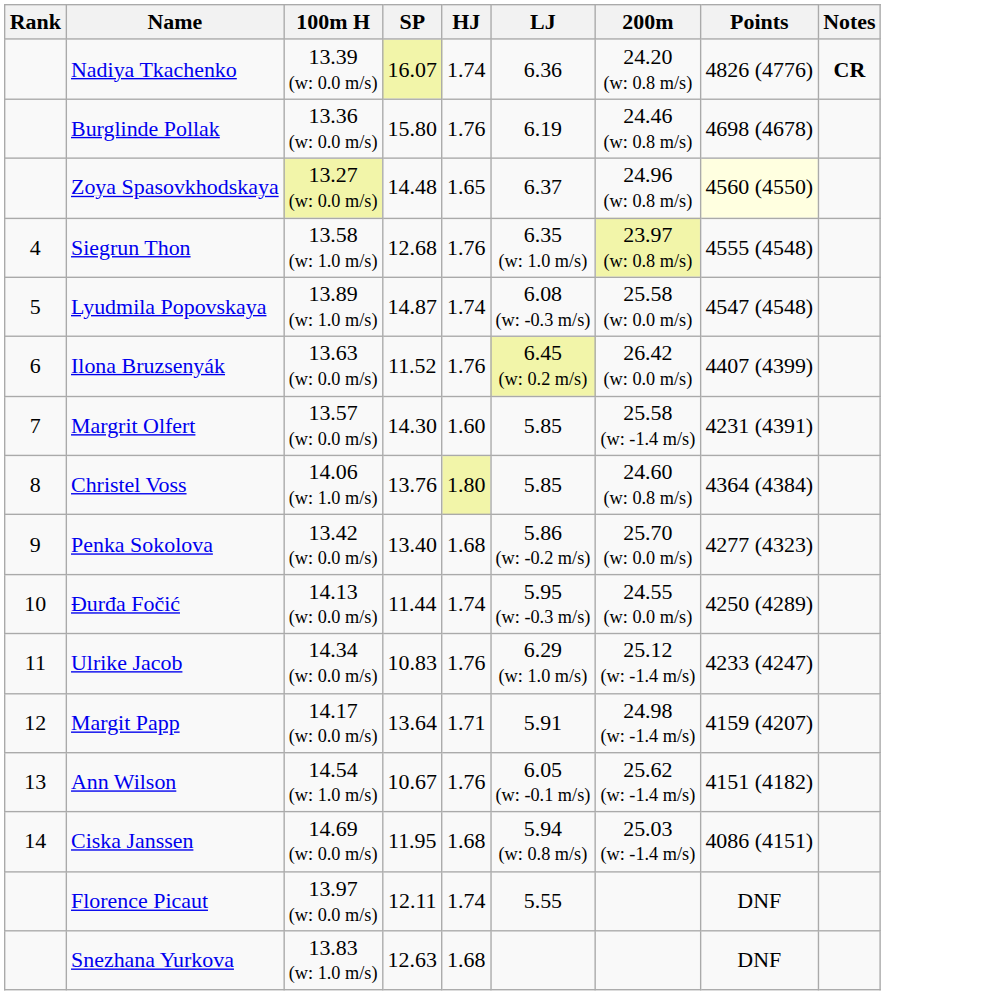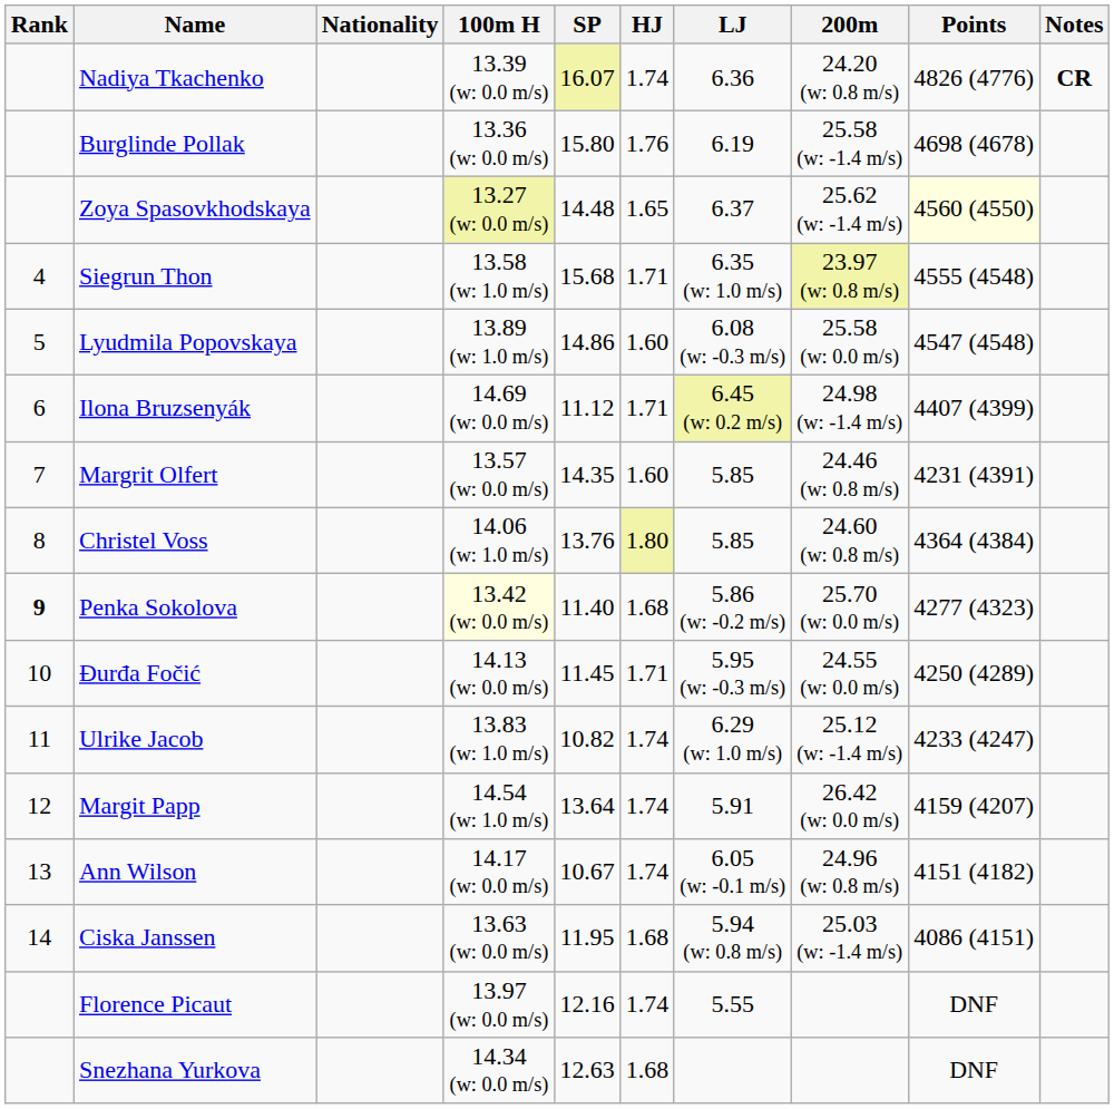+ column: Nationality
Burglinde Pollak | 200m: 24.46 (w: 0.8 m/s) -> 25.58 (w: -1.4 m/s)
Zoya Spasovkhodskaya | 200m: 24.96 (w: 0.8 m/s) -> 25.62 (w: -1.4 m/s)
Siegrun Thon | SP: 12.68 -> 15.68
Siegrun Thon | HJ: 1.76 -> 1.71
Lyudmila Popovskaya | SP: 14.87 -> 14.86
Lyudmila Popovskaya | HJ: 1.74 -> 1.60
Ilona Bruzsenyák | 100m H: 13.63 (w: 0.0 m/s) -> 14.69 (w: 0.0 m/s)
Ilona Bruzsenyák | SP: 11.52 -> 11.12
Ilona Bruzsenyák | HJ: 1.76 -> 1.71
Ilona Bruzsenyák | 200m: 26.42 (w: 0.0 m/s) -> 24.98 (w: -1.4 m/s)
Margrit Olfert | SP: 14.30 -> 14.35
Margrit Olfert | 200m: 25.58 (w: -1.4 m/s) -> 24.46 (w: 0.8 m/s)
Penka Sokolova | Rank: normal -> bold
Penka Sokolova | 100m H: no background -> lightyellow background
Penka Sokolova | SP: 13.40 -> 11.40
Đurđa Fočić | SP: 11.44 -> 11.45
Đurđa Fočić | HJ: 1.74 -> 1.71
Ulrike Jacob | 100m H: 14.34 (w: 0.0 m/s) -> 13.83 (w: 1.0 m/s)
Ulrike Jacob | SP: 10.83 -> 10.82
Ulrike Jacob | HJ: 1.76 -> 1.74
Margit Papp | 100m H: 14.17 (w: 0.0 m/s) -> 14.54 (w: 1.0 m/s)
Margit Papp | HJ: 1.71 -> 1.74
Margit Papp | 200m: 24.98 (w: -1.4 m/s) -> 26.42 (w: 0.0 m/s)
Ann Wilson | 100m H: 14.54 (w: 1.0 m/s) -> 14.17 (w: 0.0 m/s)
Ann Wilson | HJ: 1.76 -> 1.74
Ann Wilson | 200m: 25.62 (w: -1.4 m/s) -> 24.96 (w: 0.8 m/s)
Ciska Janssen | 100m H: 14.69 (w: 0.0 m/s) -> 13.63 (w: 0.0 m/s)
Florence Picaut | SP: 12.11 -> 12.16
Snezhana Yurkova | 100m H: 13.83 (w: 1.0 m/s) -> 14.34 (w: 0.0 m/s)
